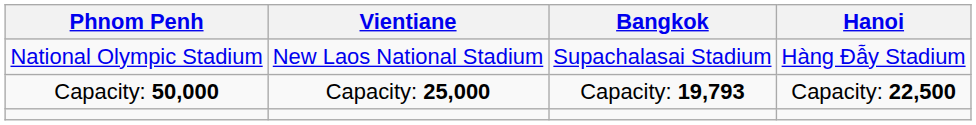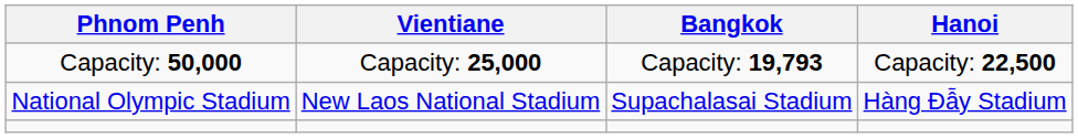rows swapped: National Olympic Stadium <-> Capacity: 50,000
